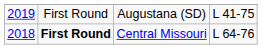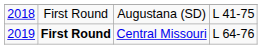Augustana (SD) | column 1: 2019 -> 2018
Central Missouri | column 1: 2018 -> 2019
